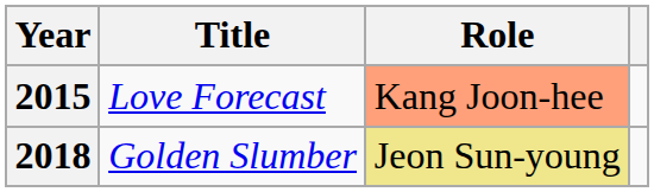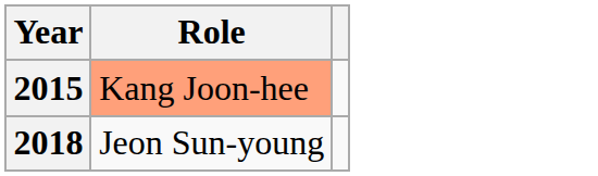- column: Title | Love Forecast | Golden Slumber
2018 | Role: khaki background -> no background
